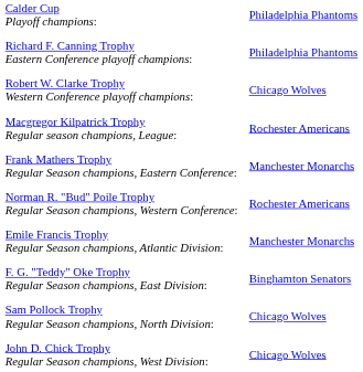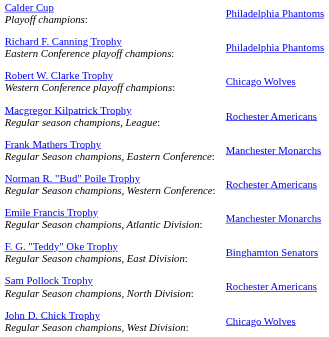Sam Pollock Trophy Regular Season champions, North Division: | column 2: Chicago Wolves -> Rochester Americans
